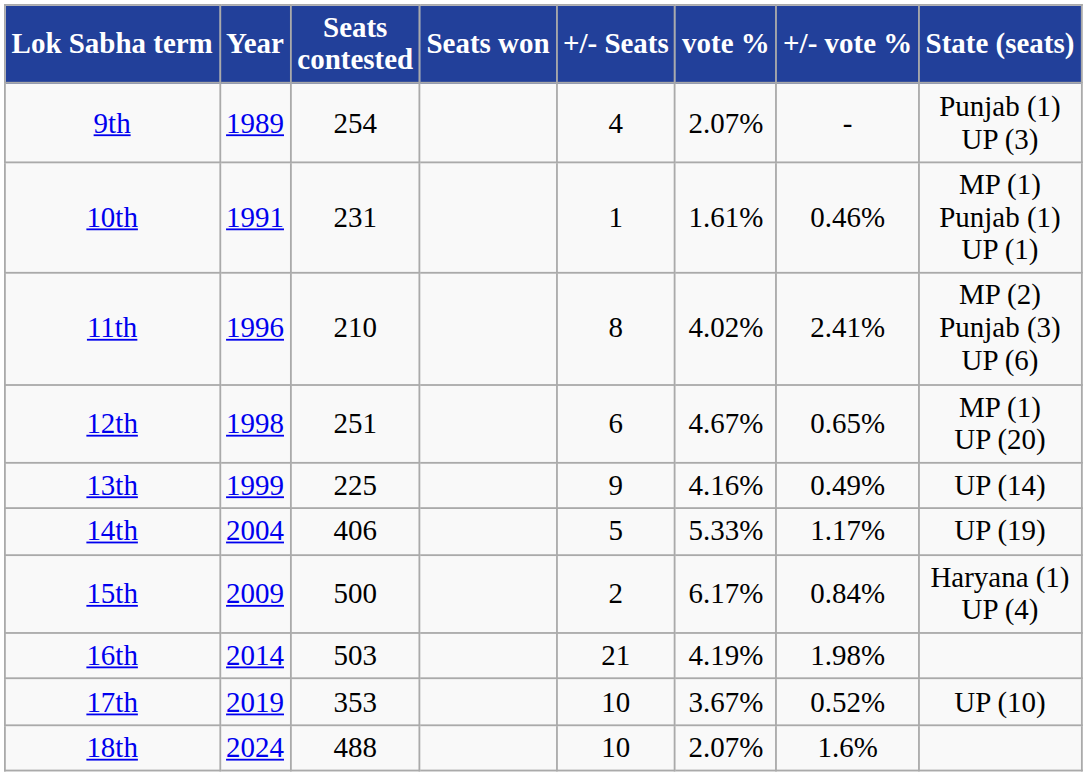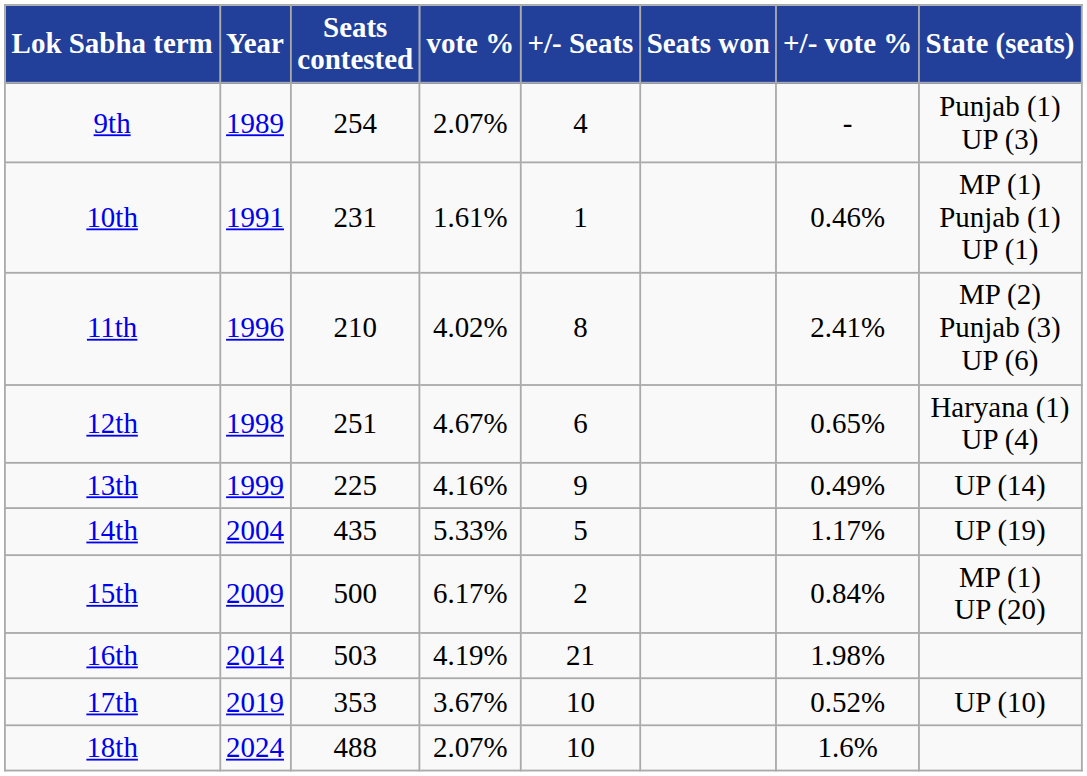columns swapped: Seats won <-> vote %
12th | State (seats): MP (1) UP (20) -> Haryana (1) UP (4)
14th | Seats contested: 406 -> 435
15th | State (seats): Haryana (1) UP (4) -> MP (1) UP (20)
